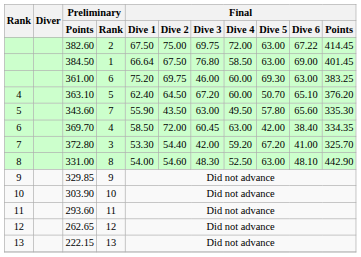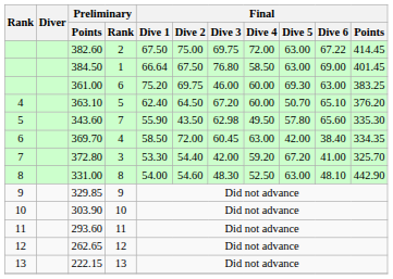343.60 | Final / Dive 3: 63.00 -> 62.98
